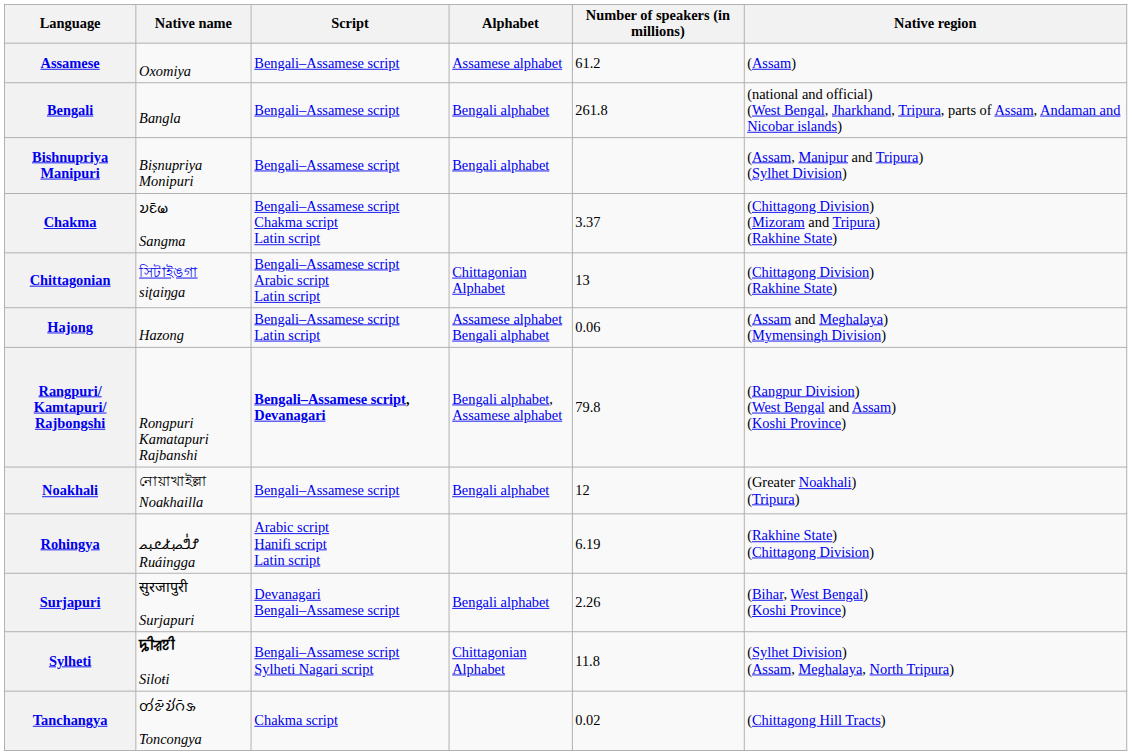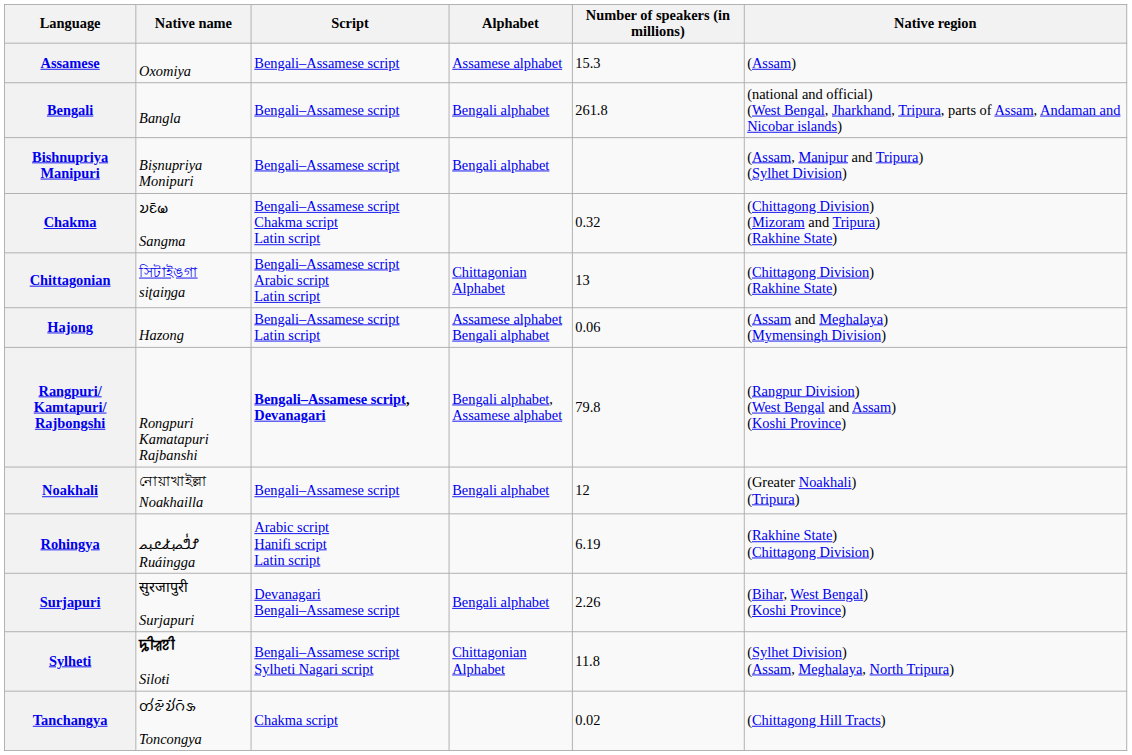Assamese | Number of speakers (in millions): 61.2 -> 15.3
Chakma | Number of speakers (in millions): 3.37 -> 0.32
